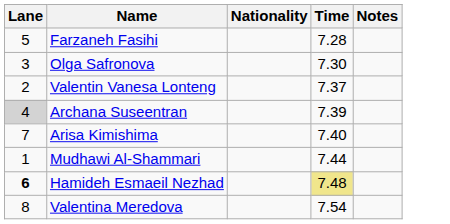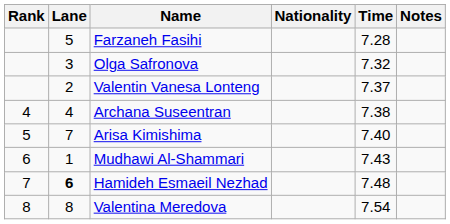+ column: Rank | 4 | 5 | 6 | 7 | 8
Olga Safronova | Time: 7.30 -> 7.32
Archana Suseentran | Lane: lightgrey background -> no background
Archana Suseentran | Time: 7.39 -> 7.38
Mudhawi Al-Shammari | Time: 7.44 -> 7.43
Hamideh Esmaeil Nezhad | Time: khaki background -> no background
